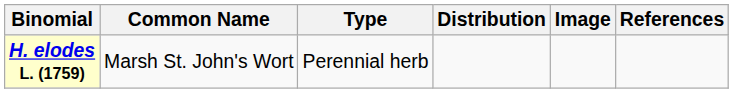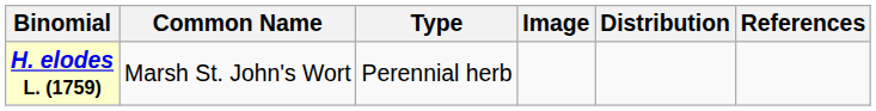columns swapped: Distribution <-> Image
